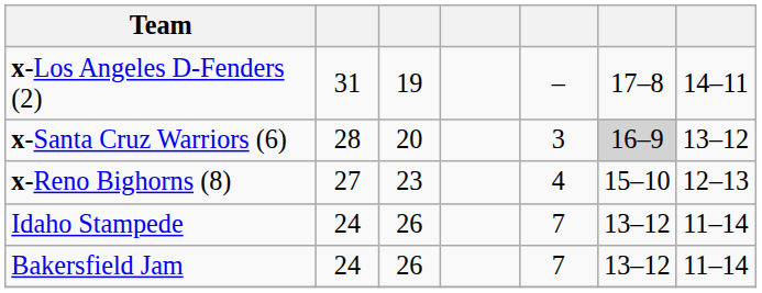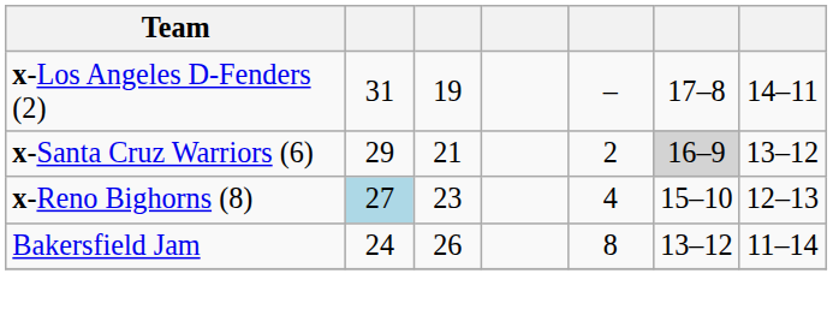x-Santa Cruz Warriors (6) | column 2: 28 -> 29
x-Santa Cruz Warriors (6) | column 3: 20 -> 21
x-Santa Cruz Warriors (6) | column 5: 3 -> 2
x-Reno Bighorns (8) | column 2: no background -> lightblue background
- row: Idaho Stampede | 24 | 26 | 7 | 13–12 | 11–14
Bakersfield Jam | column 5: 7 -> 8
